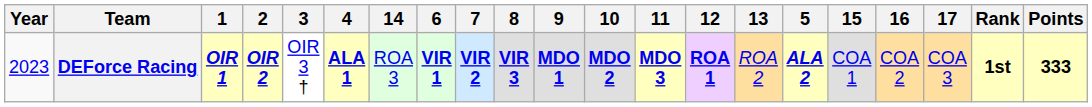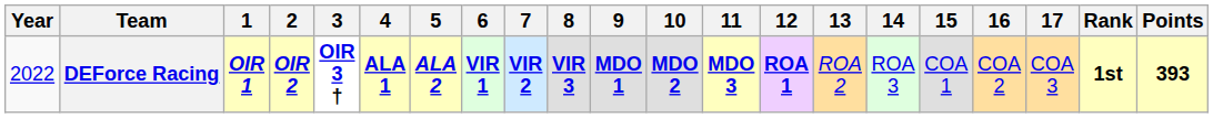columns swapped: 5 <-> 14
DEForce Racing | Year: 2023 -> 2022
DEForce Racing | 3: normal -> bold
DEForce Racing | Points: 333 -> 393
